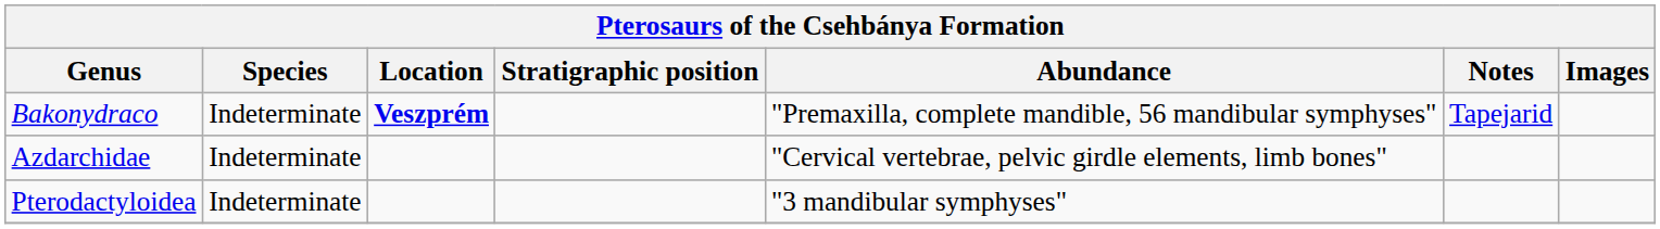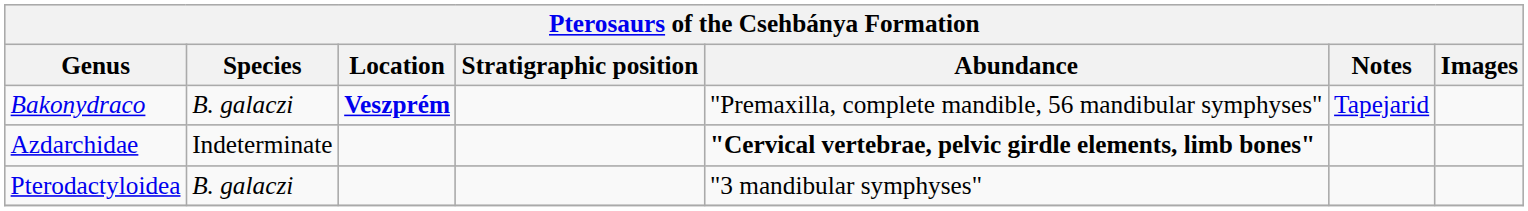Bakonydraco | Species: Indeterminate -> B. galaczi
Azdarchidae | Abundance: normal -> bold
Pterodactyloidea | Species: Indeterminate -> B. galaczi
